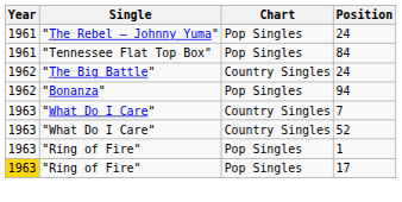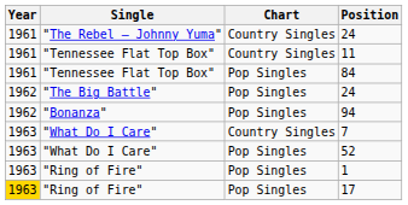"The Rebel – Johnny Yuma" / 24 | Chart: Pop Singles -> Country Singles
+ row: 1961 | "Tennessee Flat Top Box" | Country Singles | 11
"The Big Battle" / 24 | Chart: Country Singles -> Pop Singles
52 | Chart: Country Singles -> Pop Singles
